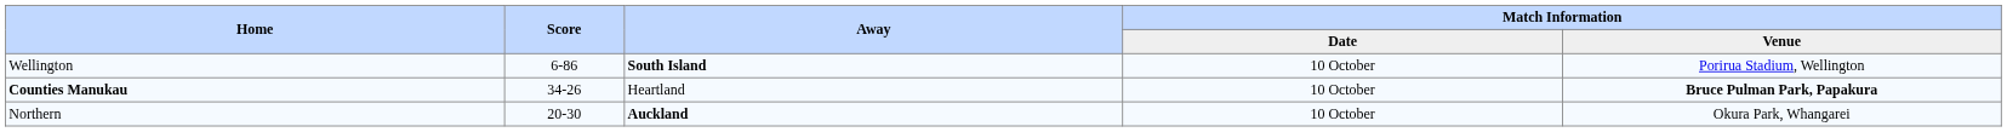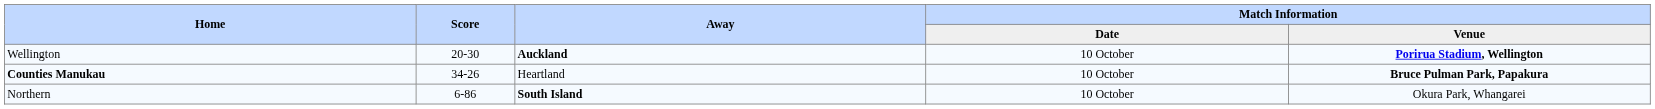Wellington | Score: 6-86 -> 20-30
Wellington | Away: South Island -> Auckland
Wellington | Match Information / Venue: normal -> bold
Northern | Score: 20-30 -> 6-86
Northern | Away: Auckland -> South Island
